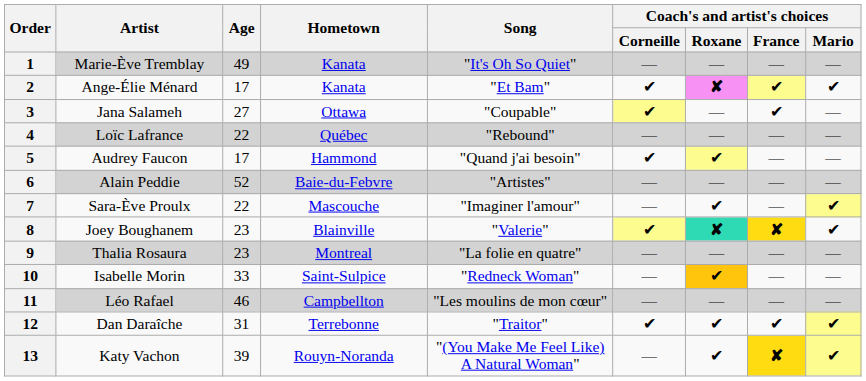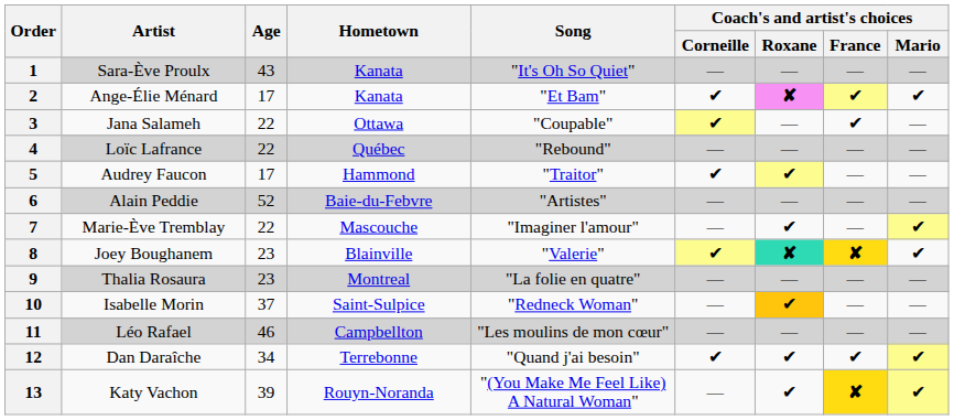1 | Artist: Marie-Ève Tremblay -> Sara-Ève Proulx
1 | Age: 49 -> 43
3 | Age: 27 -> 22
5 | Song: "Quand j'ai besoin" -> "Traitor"
7 | Artist: Sara-Ève Proulx -> Marie-Ève Tremblay
10 | Age: 33 -> 37
12 | Age: 31 -> 34
12 | Song: "Traitor" -> "Quand j'ai besoin"
